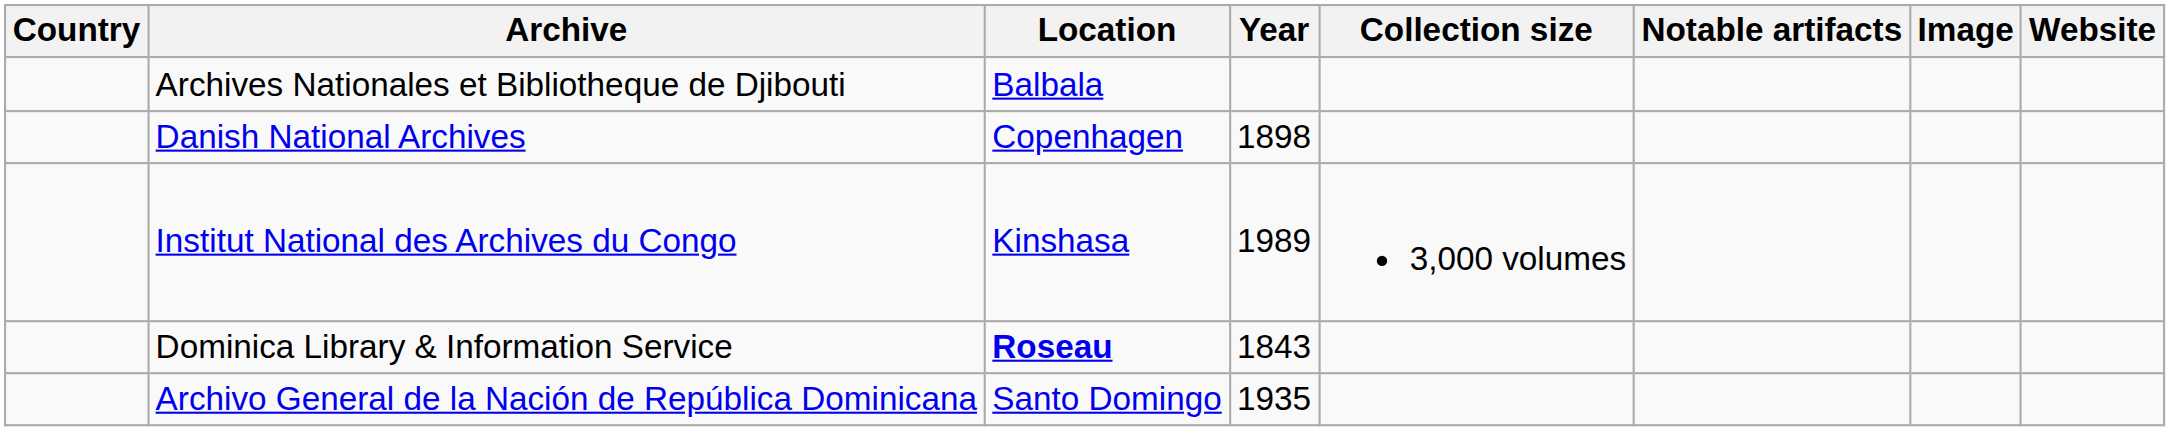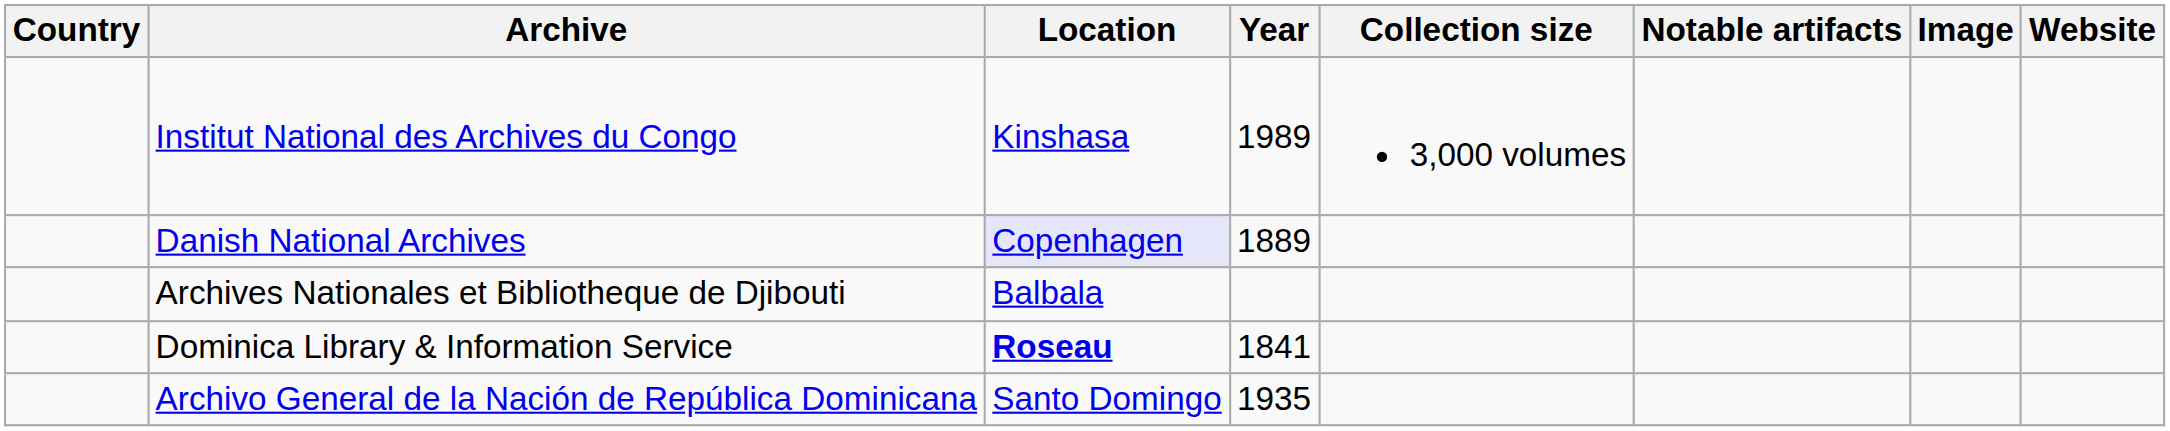rows swapped: Institut National des Archives du Congo <-> Archives Nationales et Bibliotheque de Djibouti
Danish National Archives | Location: no background -> lavender background
Danish National Archives | Year: 1898 -> 1889
Dominica Library & Information Service | Year: 1843 -> 1841
